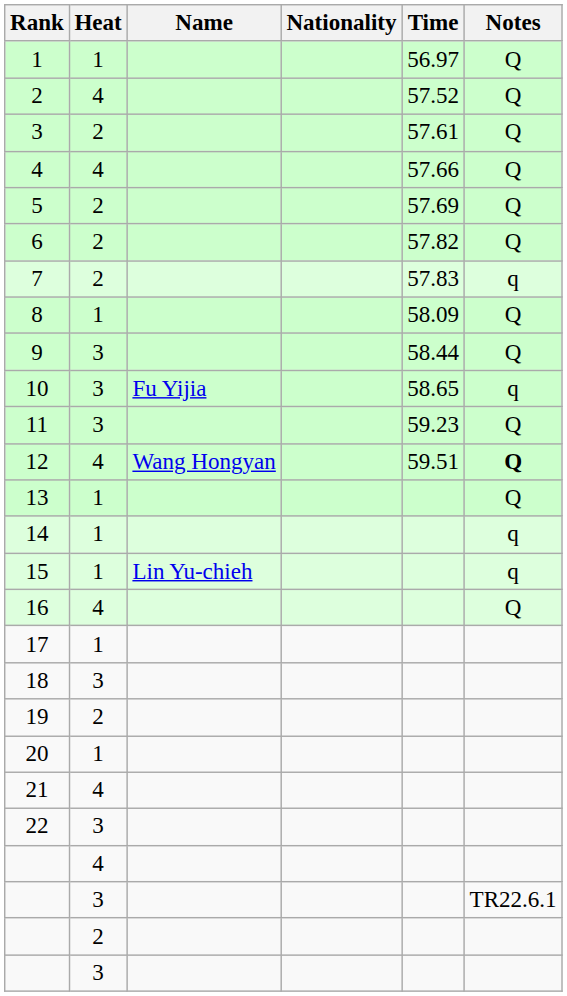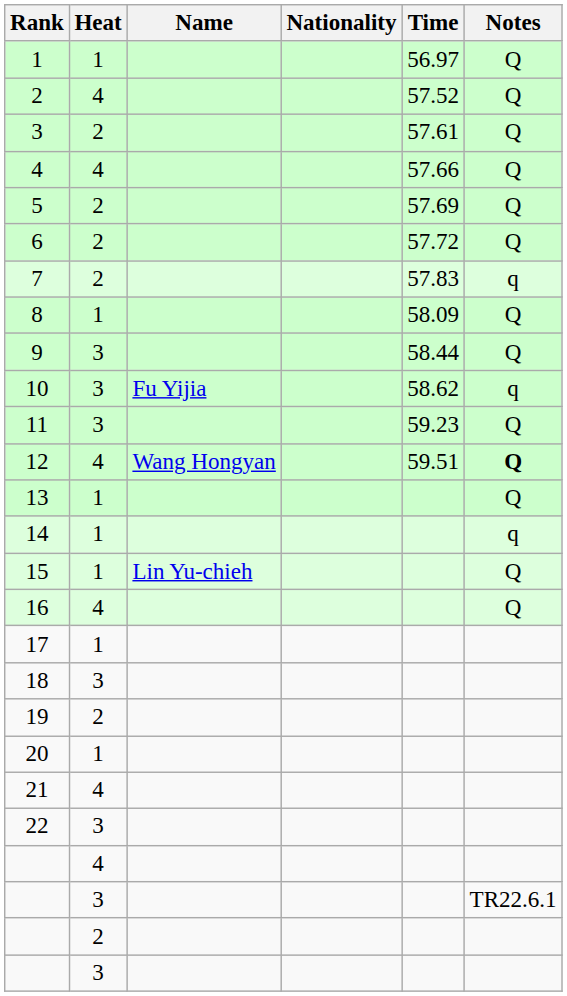6 | Time: 57.82 -> 57.72
10 | Time: 58.65 -> 58.62
15 | Notes: q -> Q
